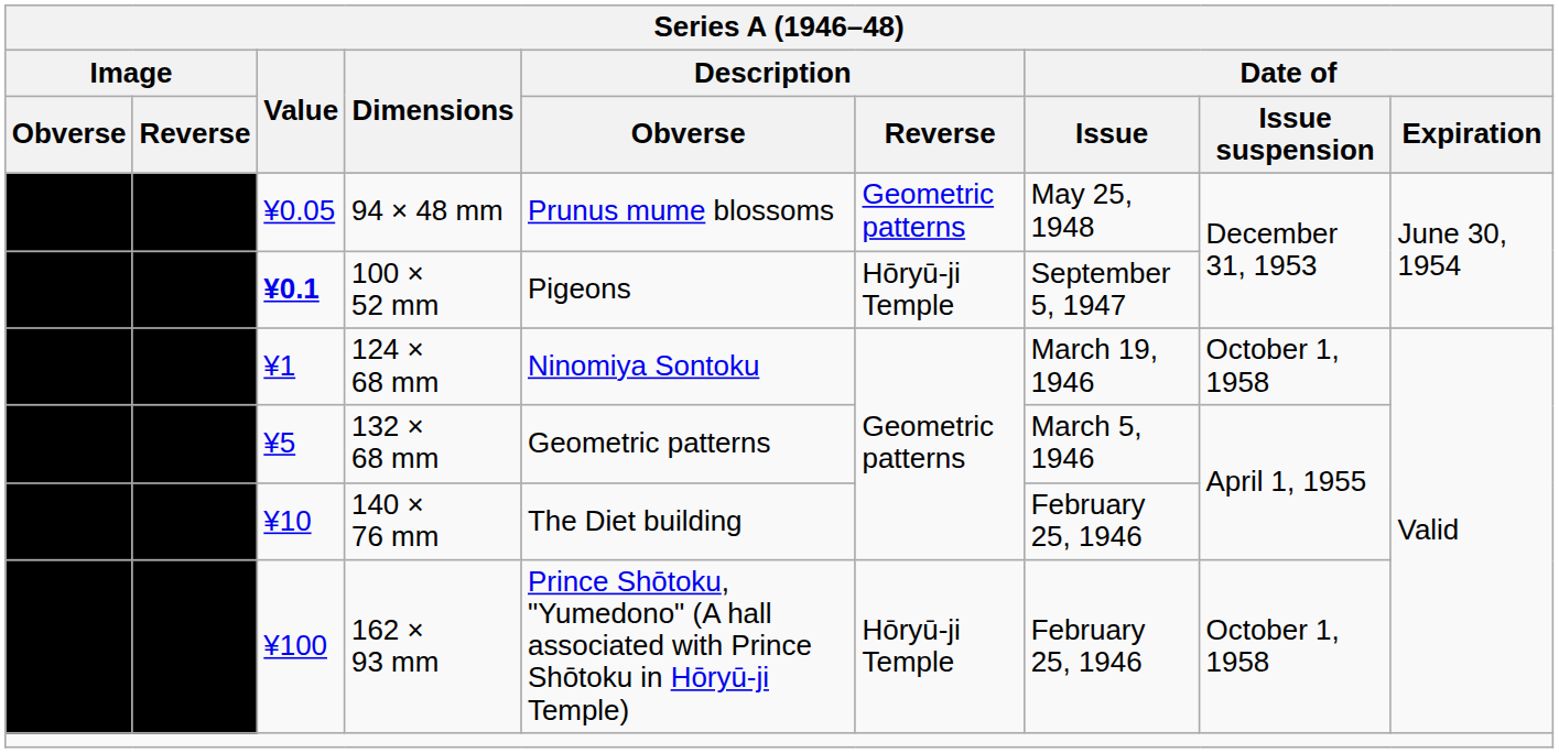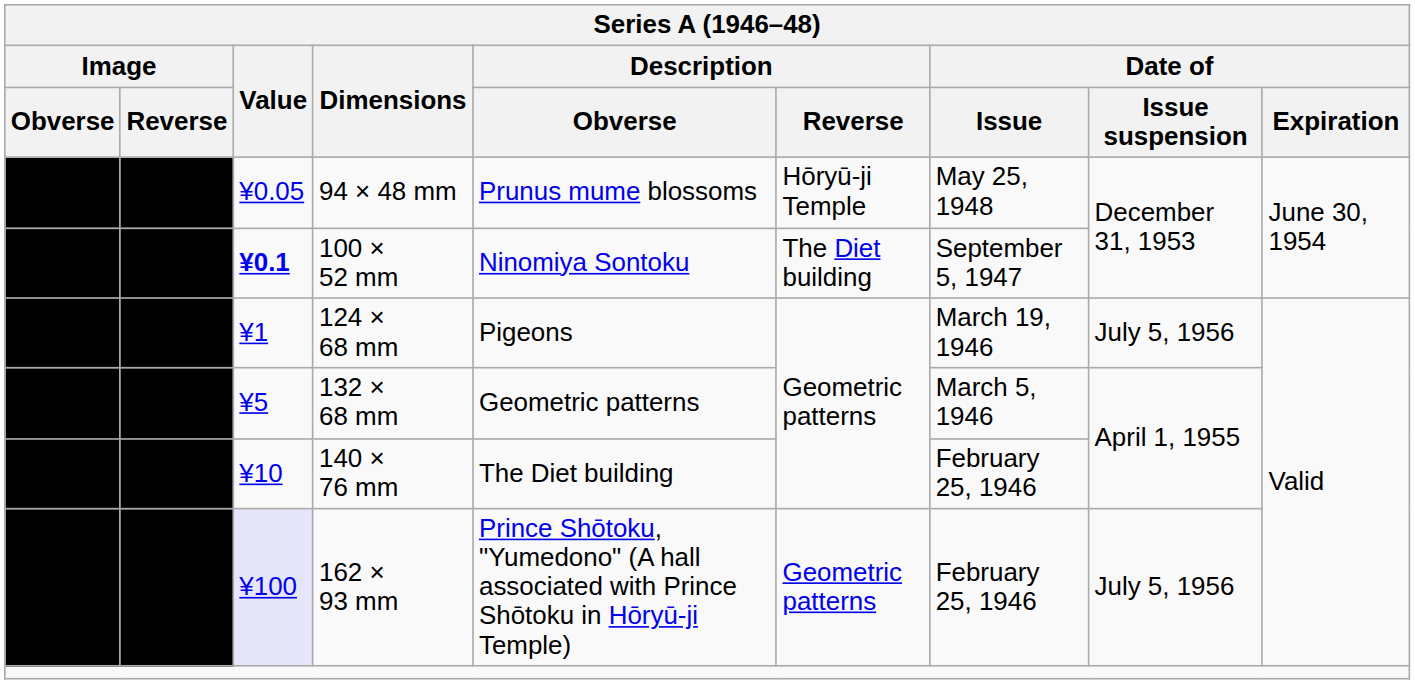94 × 48 mm | Description / Reverse: Geometric patterns -> Hōryū-ji Temple
100 × 52 mm | Description / Obverse: Pigeons -> Ninomiya Sontoku
100 × 52 mm | Description / Reverse: Hōryū-ji Temple -> The Diet building
124 × 68 mm | Description / Obverse: Ninomiya Sontoku -> Pigeons
124 × 68 mm | Date of / Issue suspension: October 1, 1958 -> July 5, 1956
162 × 93 mm | Value: no background -> lavender background
162 × 93 mm | Description / Reverse: Hōryū-ji Temple -> Geometric patterns
162 × 93 mm | Date of / Issue suspension: October 1, 1958 -> July 5, 1956
